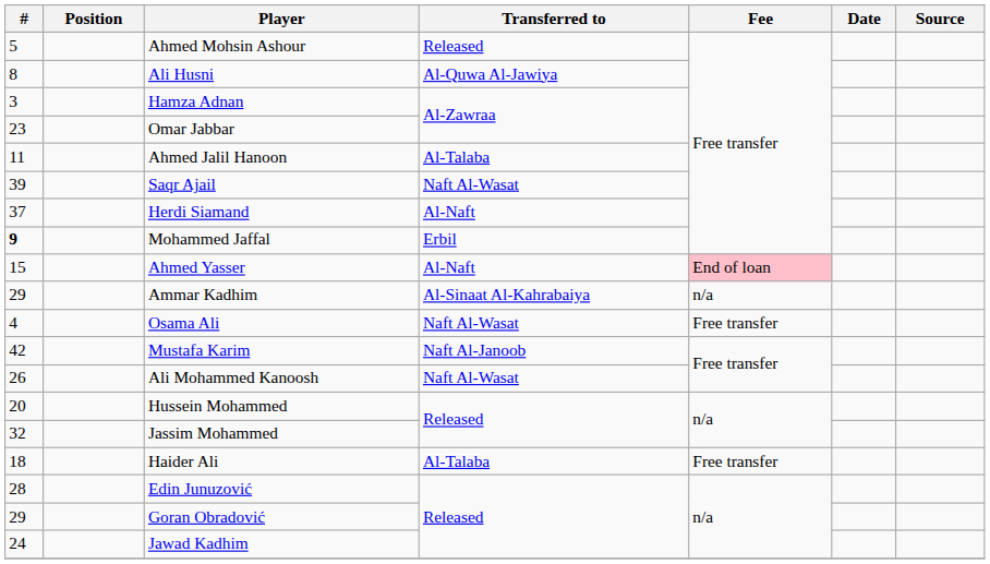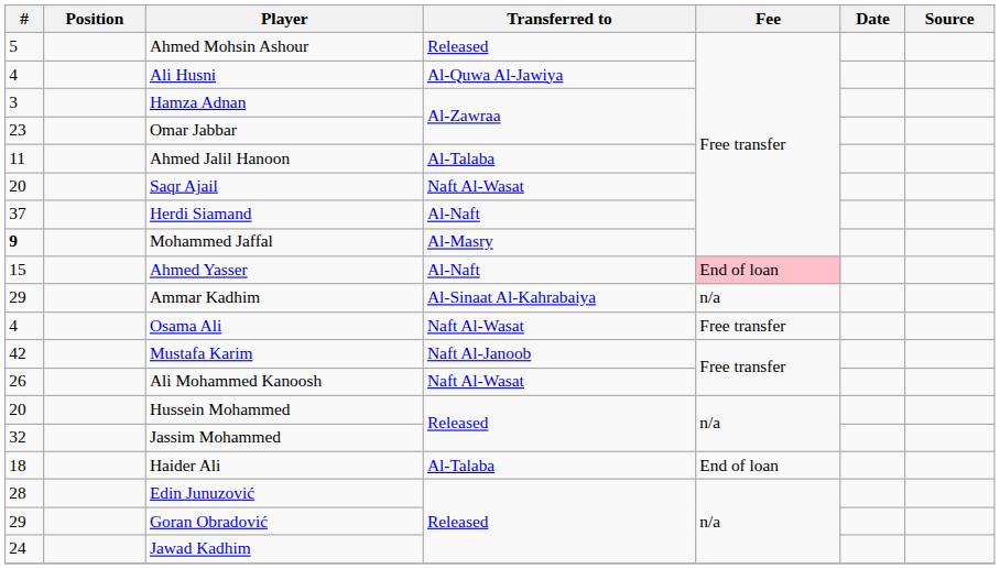Ali Husni | #: 8 -> 4
Saqr Ajail | #: 39 -> 20
Mohammed Jaffal | Transferred to: Erbil -> Al-Masry
Haider Ali | Fee: Free transfer -> End of loan
